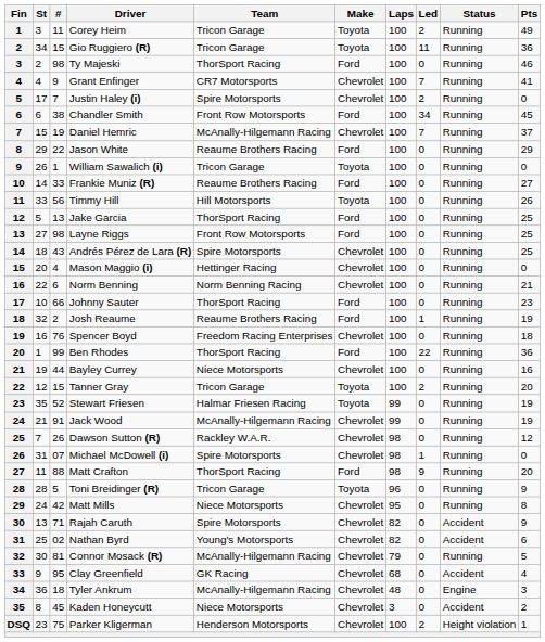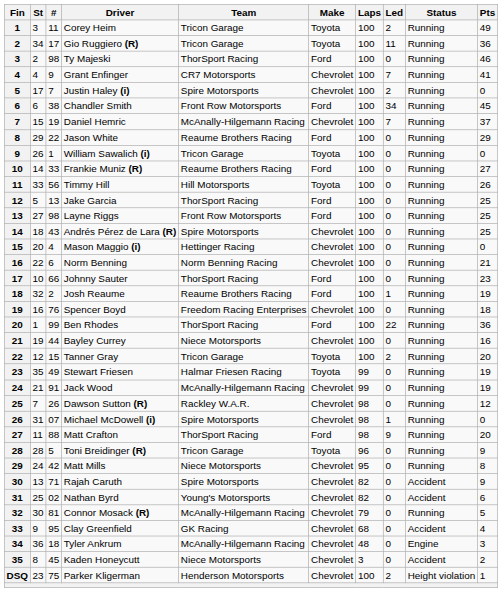Gio Ruggiero (R) | #: 15 -> 17
Stewart Friesen | #: 52 -> 49
